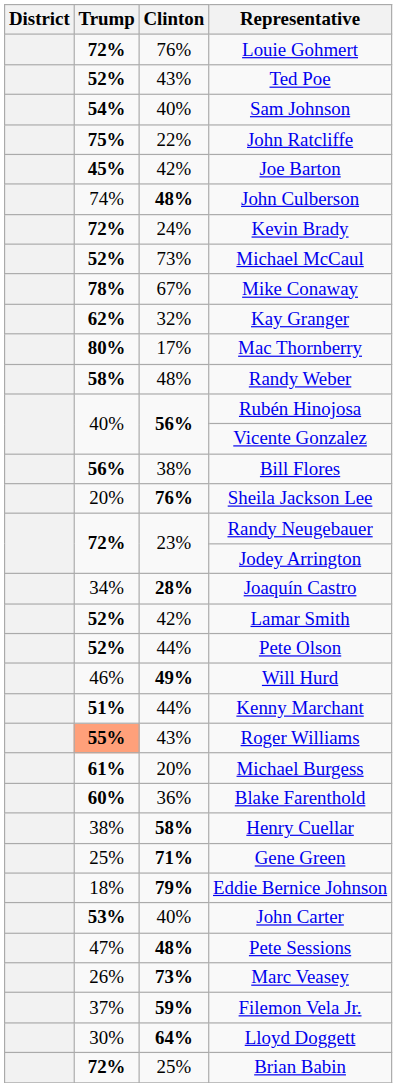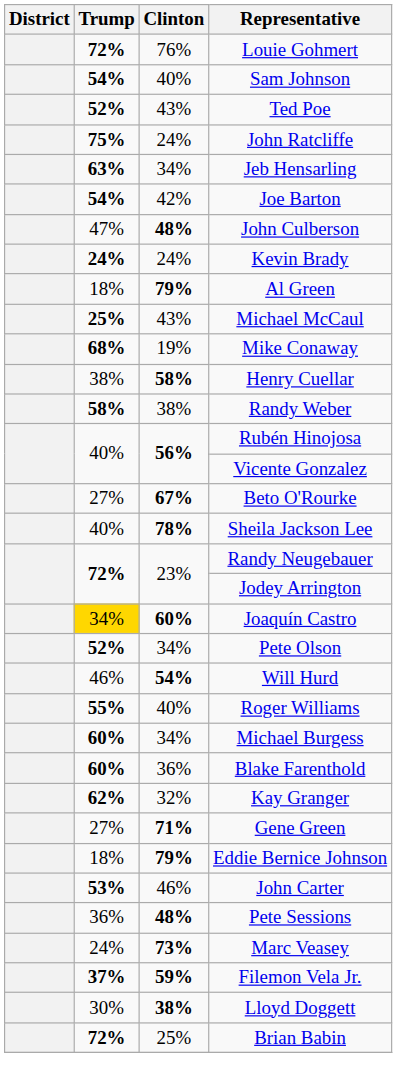rows swapped: Ted Poe <-> Sam Johnson
John Ratcliffe | Clinton: 22% -> 24%
+ row: 63% | 34% | Jeb Hensarling
Joe Barton | Trump: 45% -> 54%
John Culberson | Trump: 74% -> 47%
Kevin Brady | Trump: 72% -> 24%
+ row: 18% | 79% | Al Green
Michael McCaul | Trump: 52% -> 25%
Michael McCaul | Clinton: 73% -> 43%
Mike Conaway | Trump: 78% -> 68%
Mike Conaway | Clinton: 67% -> 19%
rows swapped: Kay Granger <-> Henry Cuellar
- row: 80% | 17% | Mac Thornberry
Randy Weber | Clinton: 48% -> 38%
+ row: 27% | 67% | Beto O'Rourke
- row: 56% | 38% | Bill Flores
Sheila Jackson Lee | Trump: 20% -> 40%
Sheila Jackson Lee | Clinton: 76% -> 78%
Joaquín Castro | Trump: no background -> gold background
Joaquín Castro | Clinton: 28% -> 60%
- row: 52% | 42% | Lamar Smith
Pete Olson | Clinton: 44% -> 34%
Will Hurd | Clinton: 49% -> 54%
- row: 51% | 44% | Kenny Marchant
Roger Williams | Trump: lightsalmon background -> no background
Roger Williams | Clinton: 43% -> 40%
Michael Burgess | Trump: 61% -> 60%
Michael Burgess | Clinton: 20% -> 34%
Gene Green | Trump: 25% -> 27%
John Carter | Clinton: 40% -> 46%
Pete Sessions | Trump: 47% -> 36%
Marc Veasey | Trump: 26% -> 24%
Filemon Vela Jr. | Trump: normal -> bold
Lloyd Doggett | Clinton: 64% -> 38%
